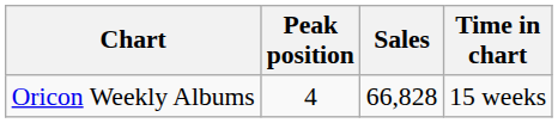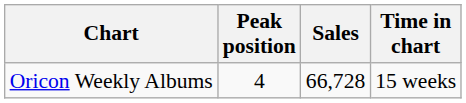Oricon Weekly Albums | Sales: 66,828 -> 66,728
